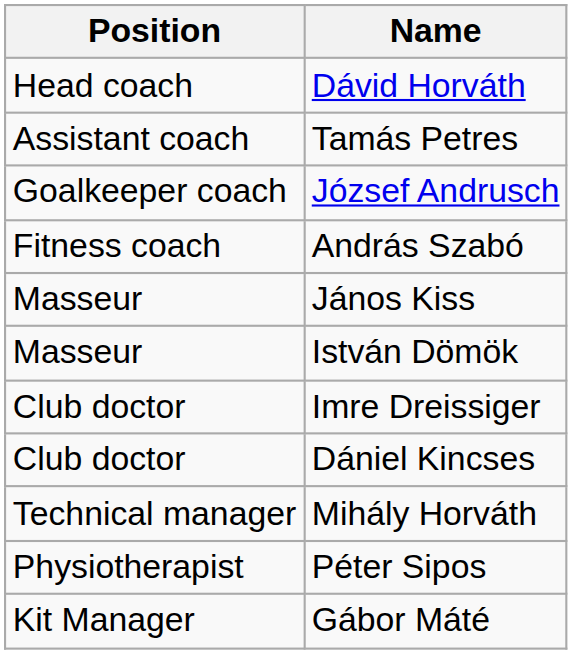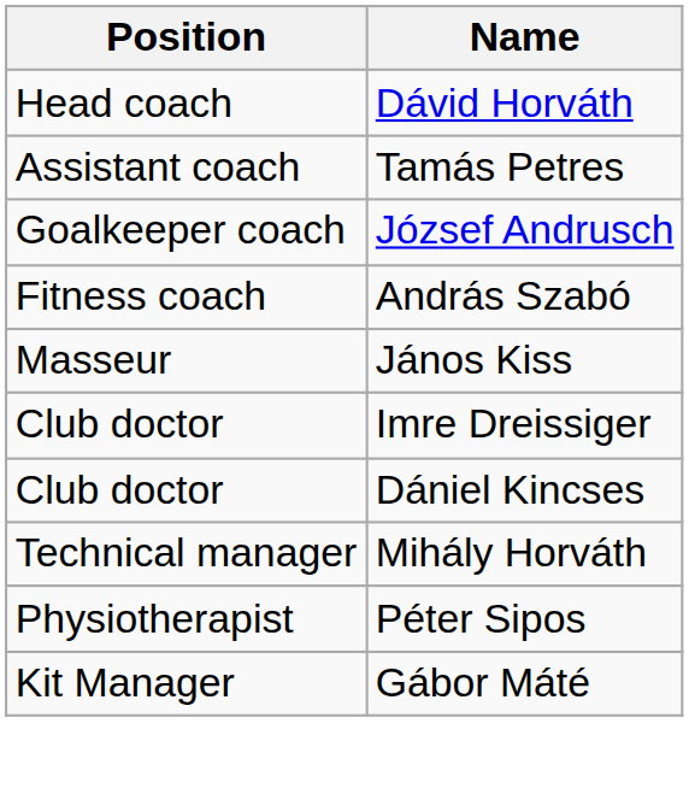- row: Masseur | István Dömök
